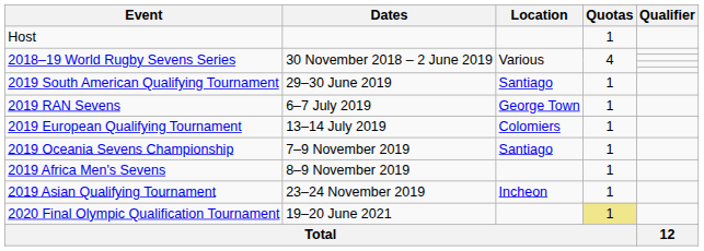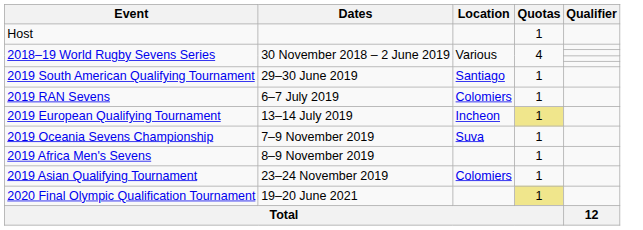2019 RAN Sevens | Location: George Town -> Colomiers
2019 European Qualifying Tournament | Location: Colomiers -> Incheon
2019 European Qualifying Tournament | Quotas: no background -> khaki background
2019 Oceania Sevens Championship | Location: Santiago -> Suva
2019 Asian Qualifying Tournament | Location: Incheon -> Colomiers
